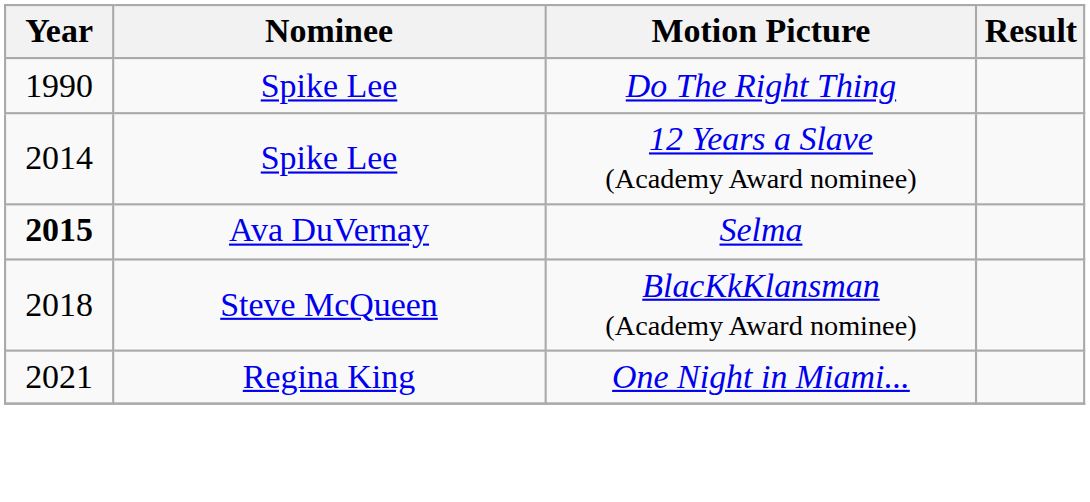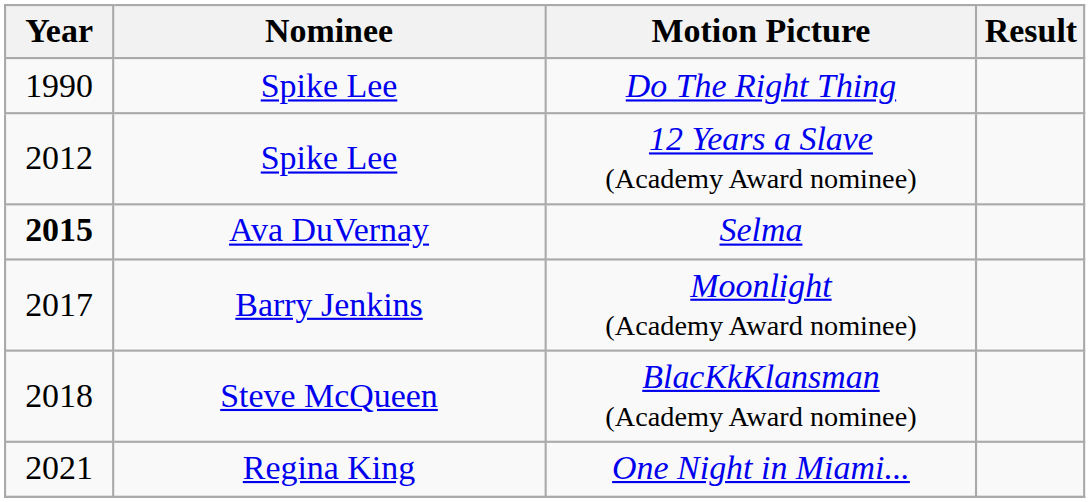12 Years a Slave (Academy Award nominee) | Year: 2014 -> 2012
+ row: 2017 | Barry Jenkins | Moonlight (Academy Award nominee)
